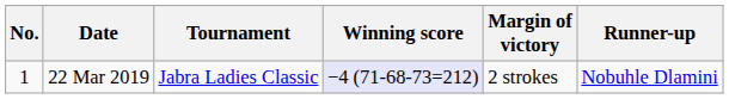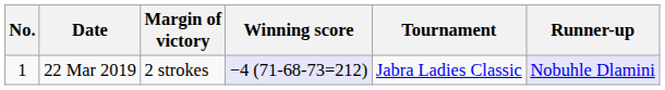columns swapped: Tournament <-> Margin of victory
22 Mar 2019 | Runner-up: no background -> lavender background
